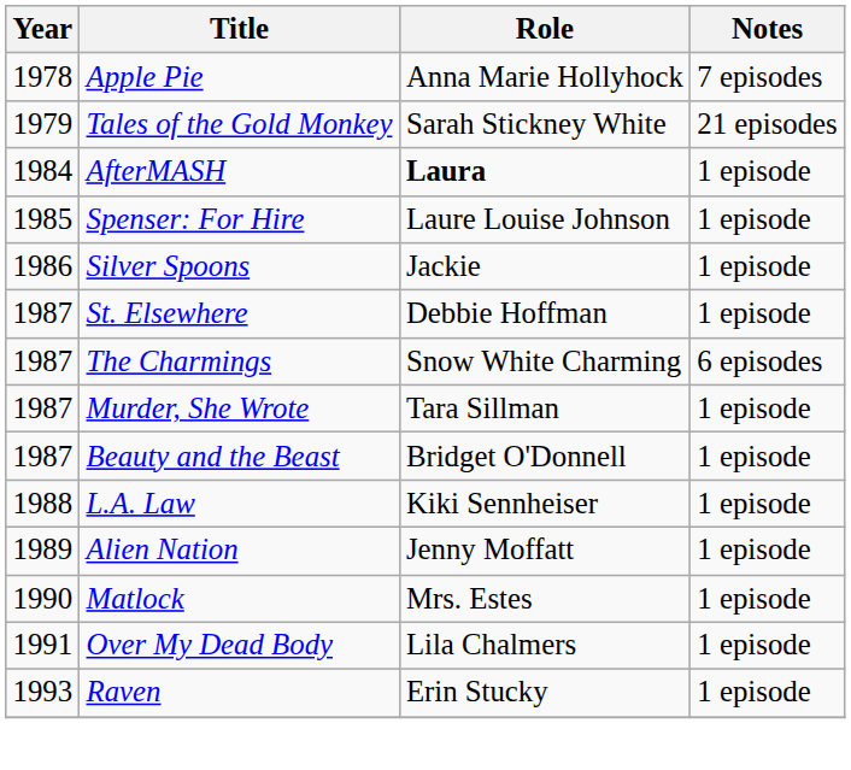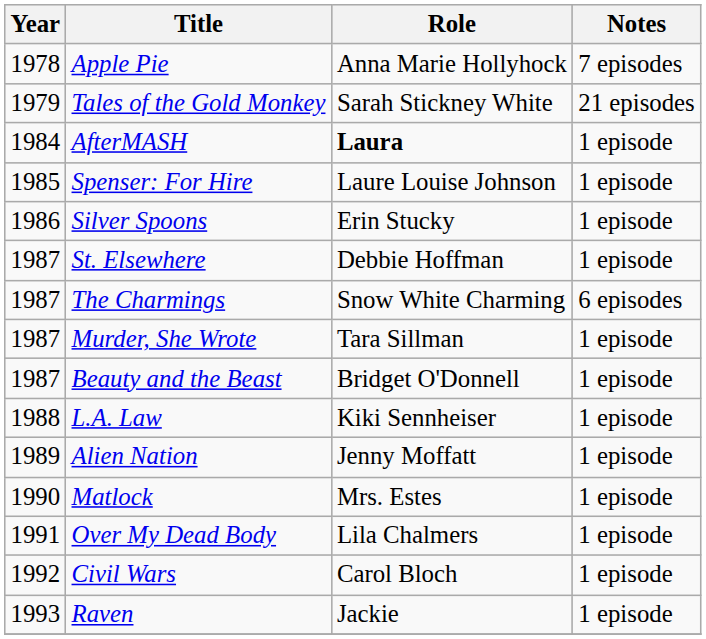Silver Spoons | Role: Jackie -> Erin Stucky
+ row: 1992 | Civil Wars | Carol Bloch | 1 episode
Raven | Role: Erin Stucky -> Jackie
